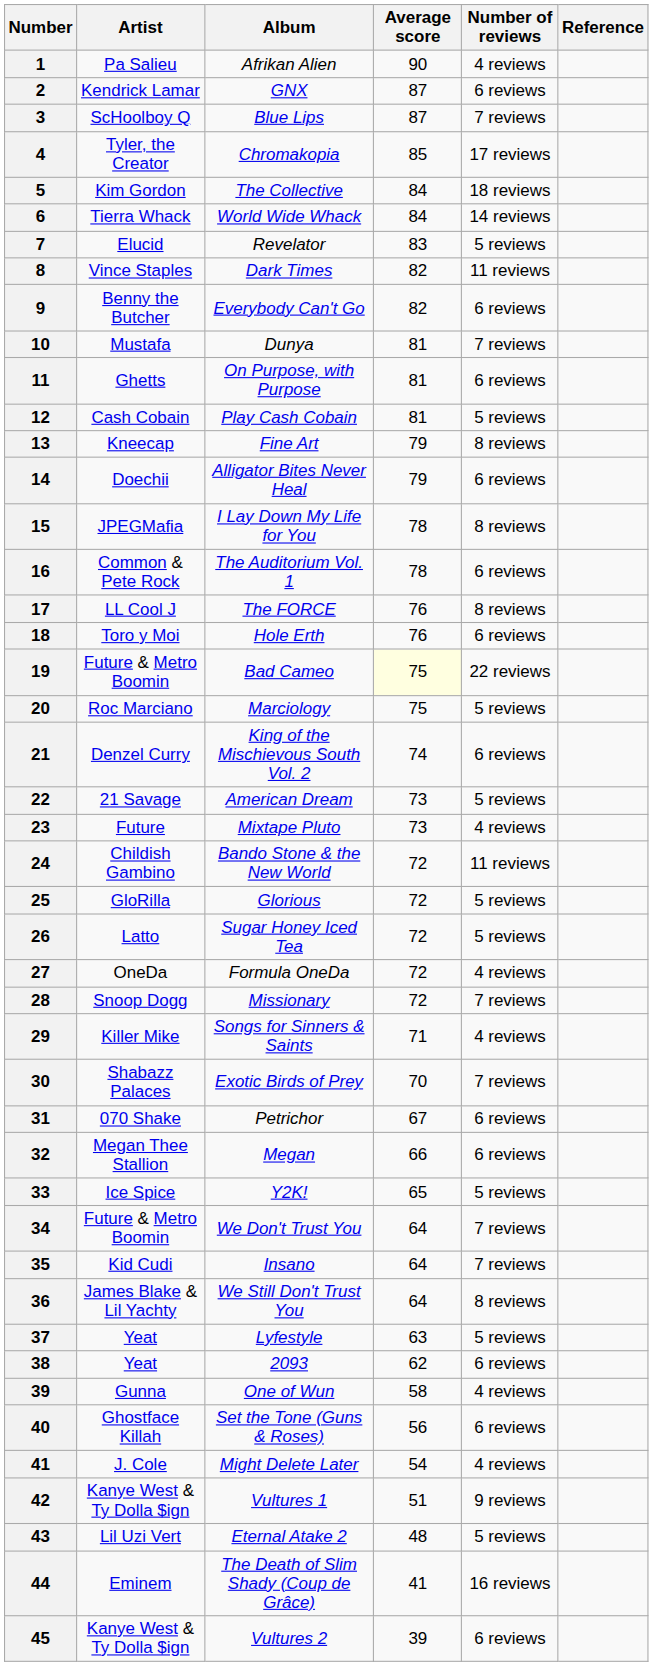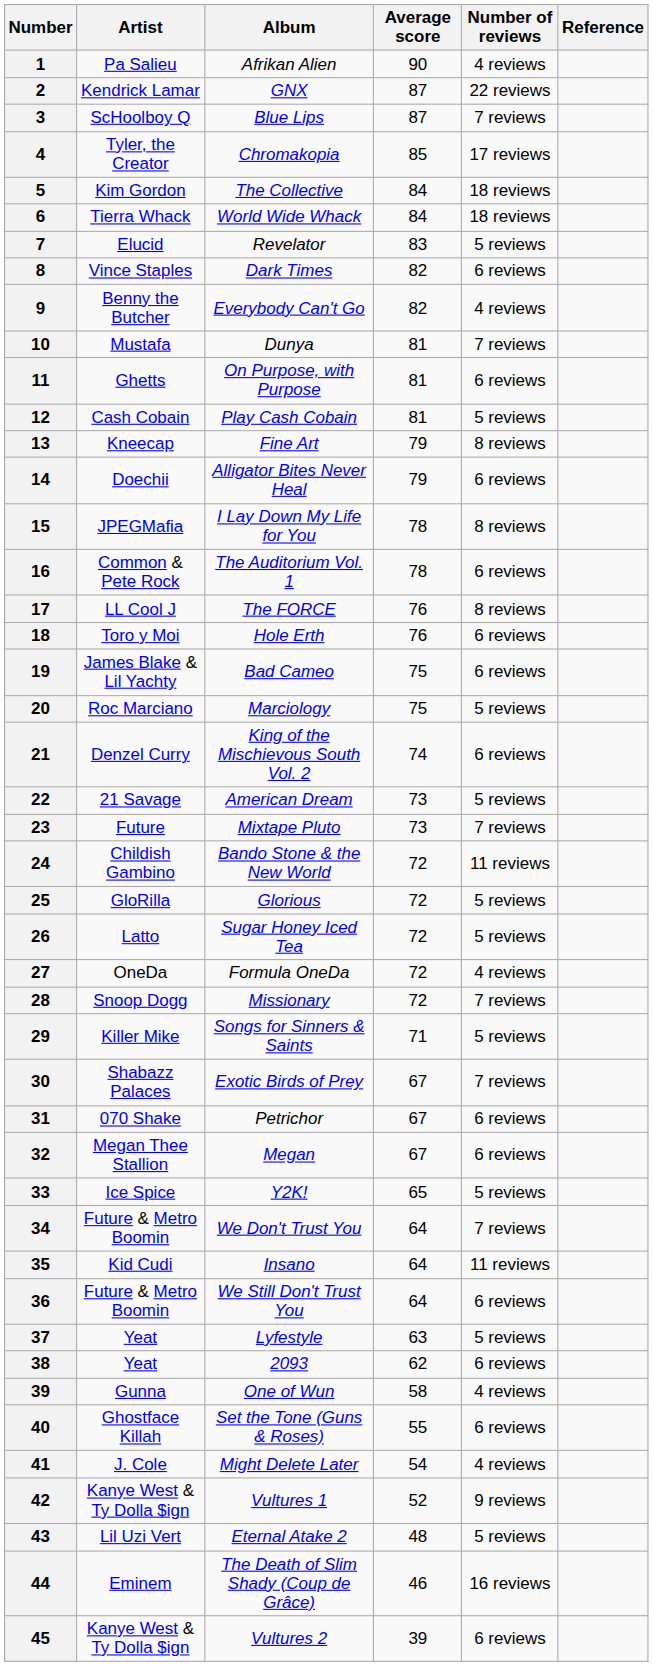GNX | Number of reviews: 6 reviews -> 22 reviews
World Wide Whack | Number of reviews: 14 reviews -> 18 reviews
Dark Times | Number of reviews: 11 reviews -> 6 reviews
Everybody Can't Go | Number of reviews: 6 reviews -> 4 reviews
Bad Cameo | Artist: Future & Metro Boomin -> James Blake & Lil Yachty
Bad Cameo | Average score: lightyellow background -> no background
Bad Cameo | Number of reviews: 22 reviews -> 6 reviews
Mixtape Pluto | Number of reviews: 4 reviews -> 7 reviews
Songs for Sinners & Saints | Number of reviews: 4 reviews -> 5 reviews
Exotic Birds of Prey | Average score: 70 -> 67
Megan | Average score: 66 -> 67
Insano | Number of reviews: 7 reviews -> 11 reviews
We Still Don't Trust You | Artist: James Blake & Lil Yachty -> Future & Metro Boomin
We Still Don't Trust You | Number of reviews: 8 reviews -> 6 reviews
Set the Tone (Guns & Roses) | Average score: 56 -> 55
Vultures 1 | Average score: 51 -> 52
The Death of Slim Shady (Coup de Grâce) | Average score: 41 -> 46
